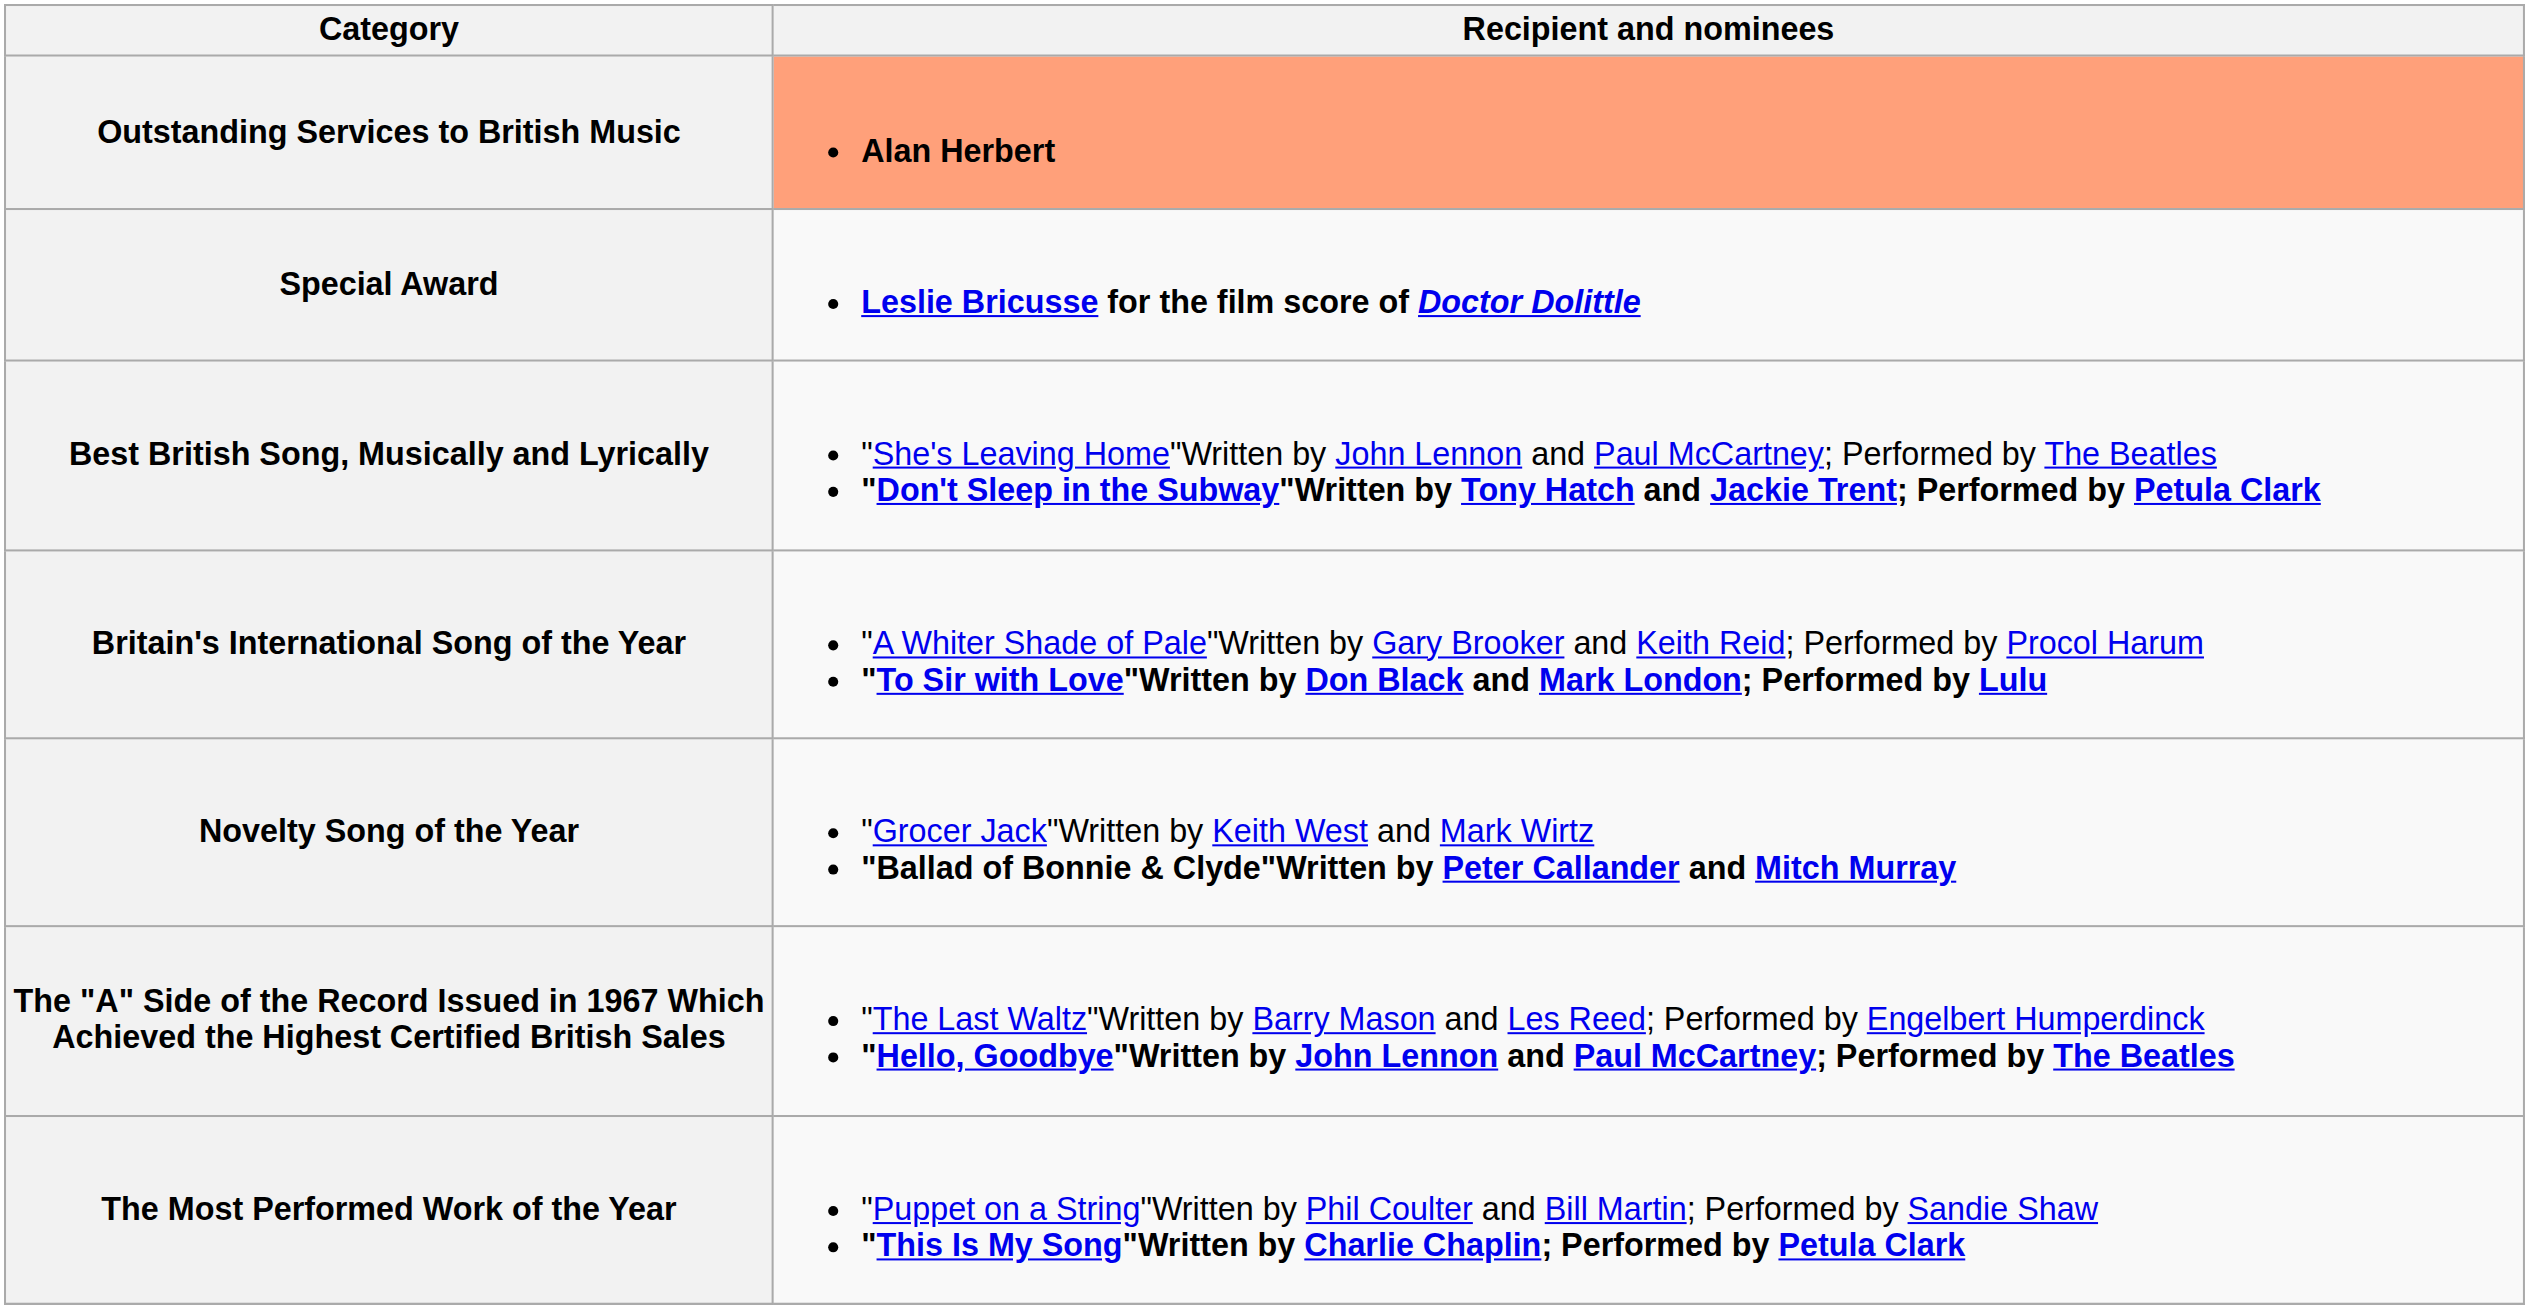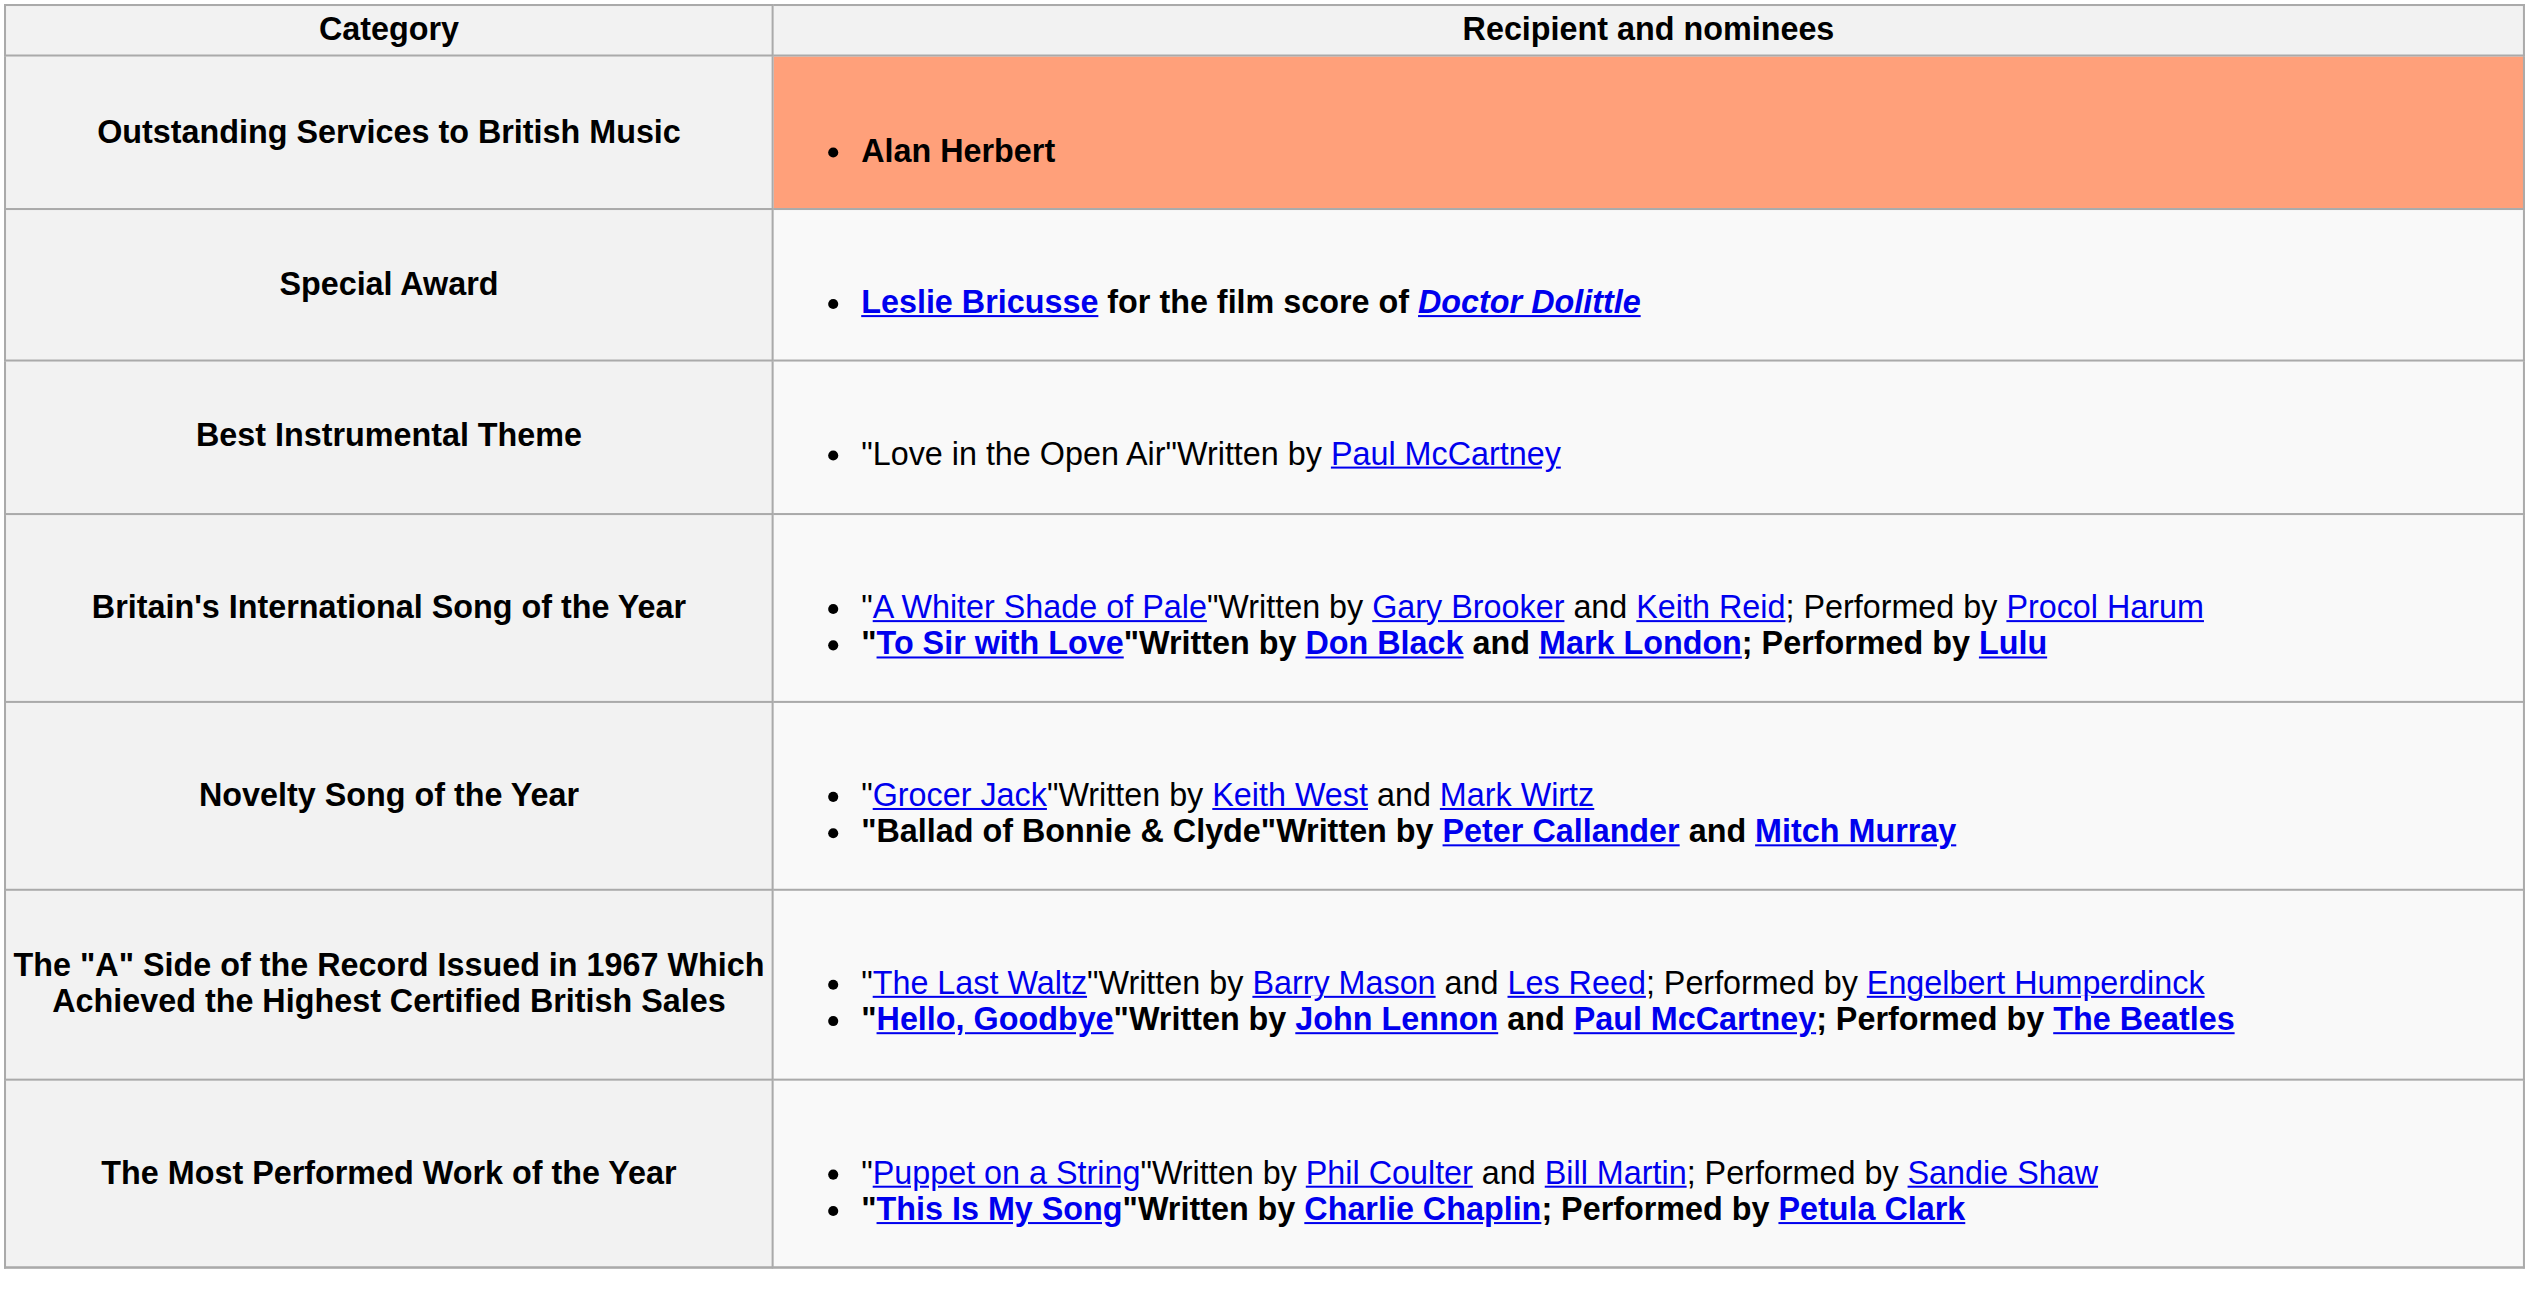- row: Best British Song, Musically and Lyrically | "She's Leaving Home"Written by John Lennon and Paul McCartney; Performed by The Beatles "Don't Sleep in the Subway"Written by Tony Hatch and Jackie Trent; Performed by Petula Clark
+ row: Best Instrumental Theme | "Love in the Open Air"Written by Paul McCartney
